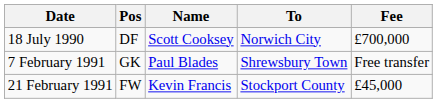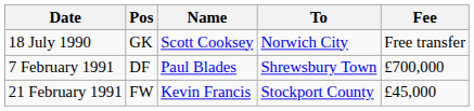18 July 1990 | Pos: DF -> GK
18 July 1990 | Fee: £700,000 -> Free transfer
7 February 1991 | Pos: GK -> DF
7 February 1991 | Fee: Free transfer -> £700,000
